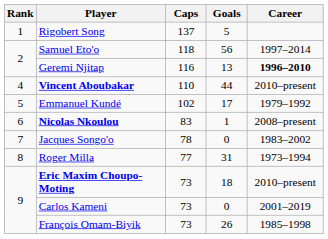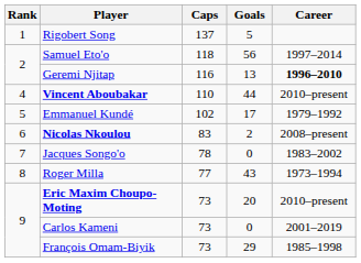Nicolas Nkoulou | Goals: 1 -> 2
Roger Milla | Goals: 31 -> 43
Eric Maxim Choupo-Moting | Goals: 18 -> 20
François Omam-Biyik | Goals: 26 -> 29
